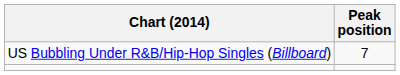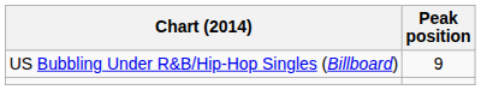US Bubbling Under R&B/Hip-Hop Singles (Billboard) | Peak position: 7 -> 9
